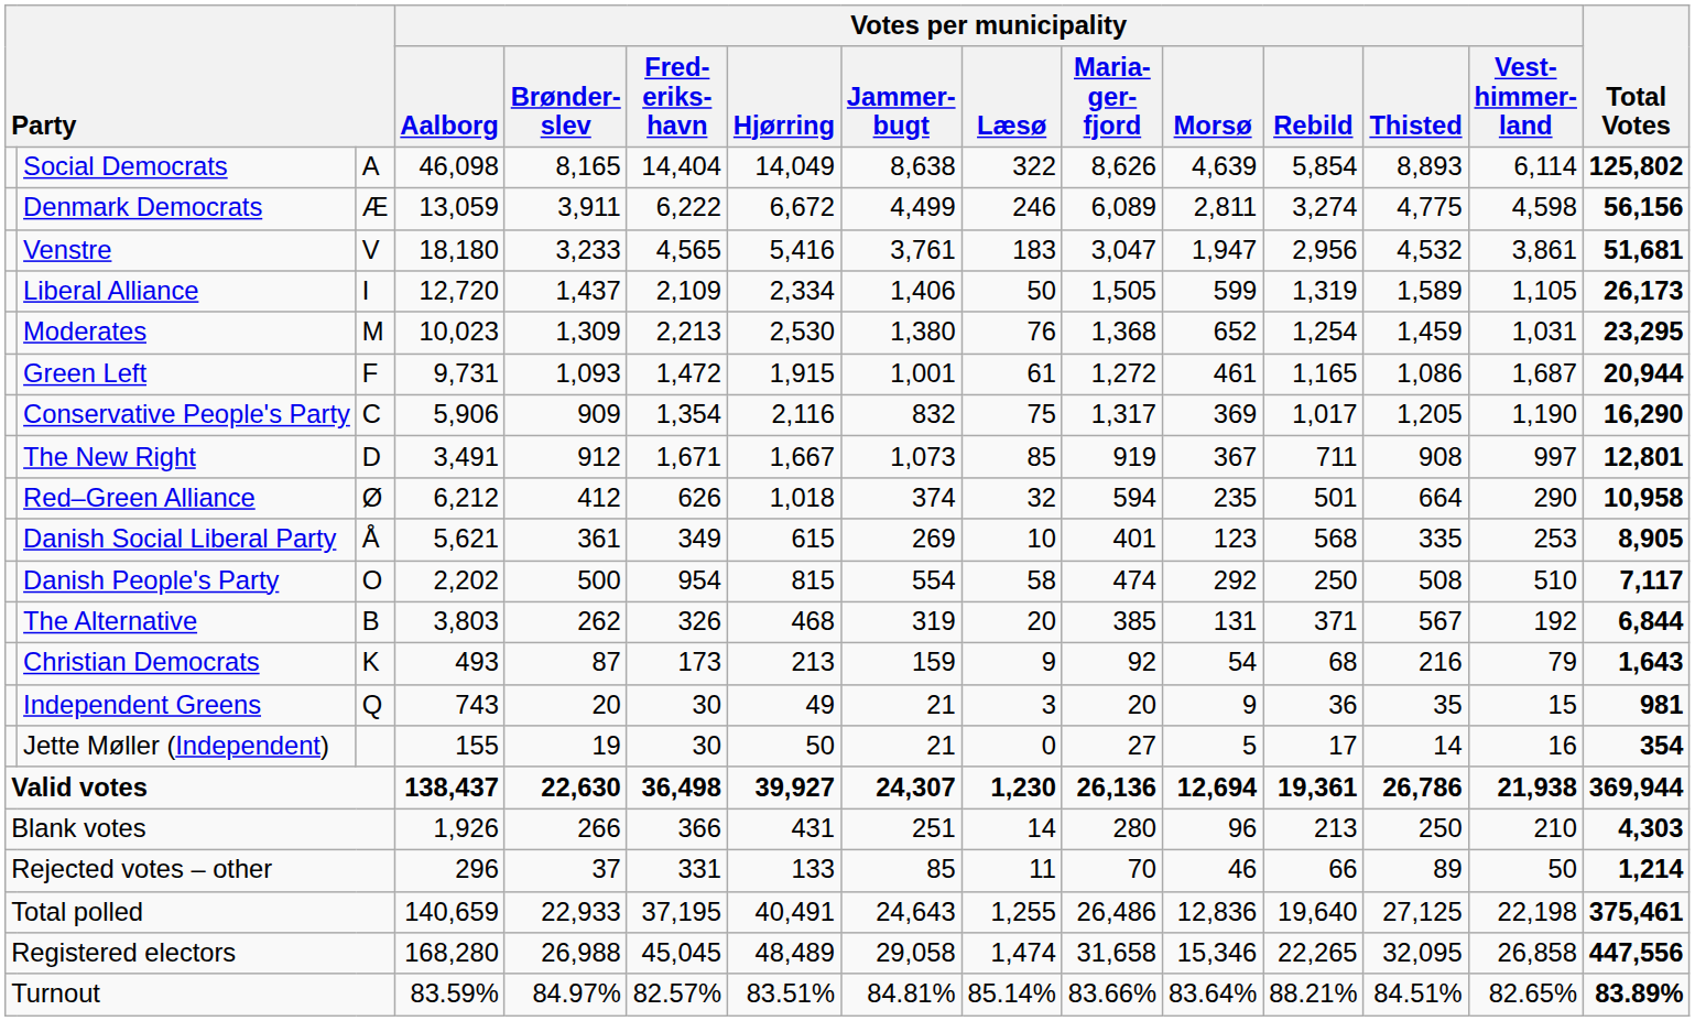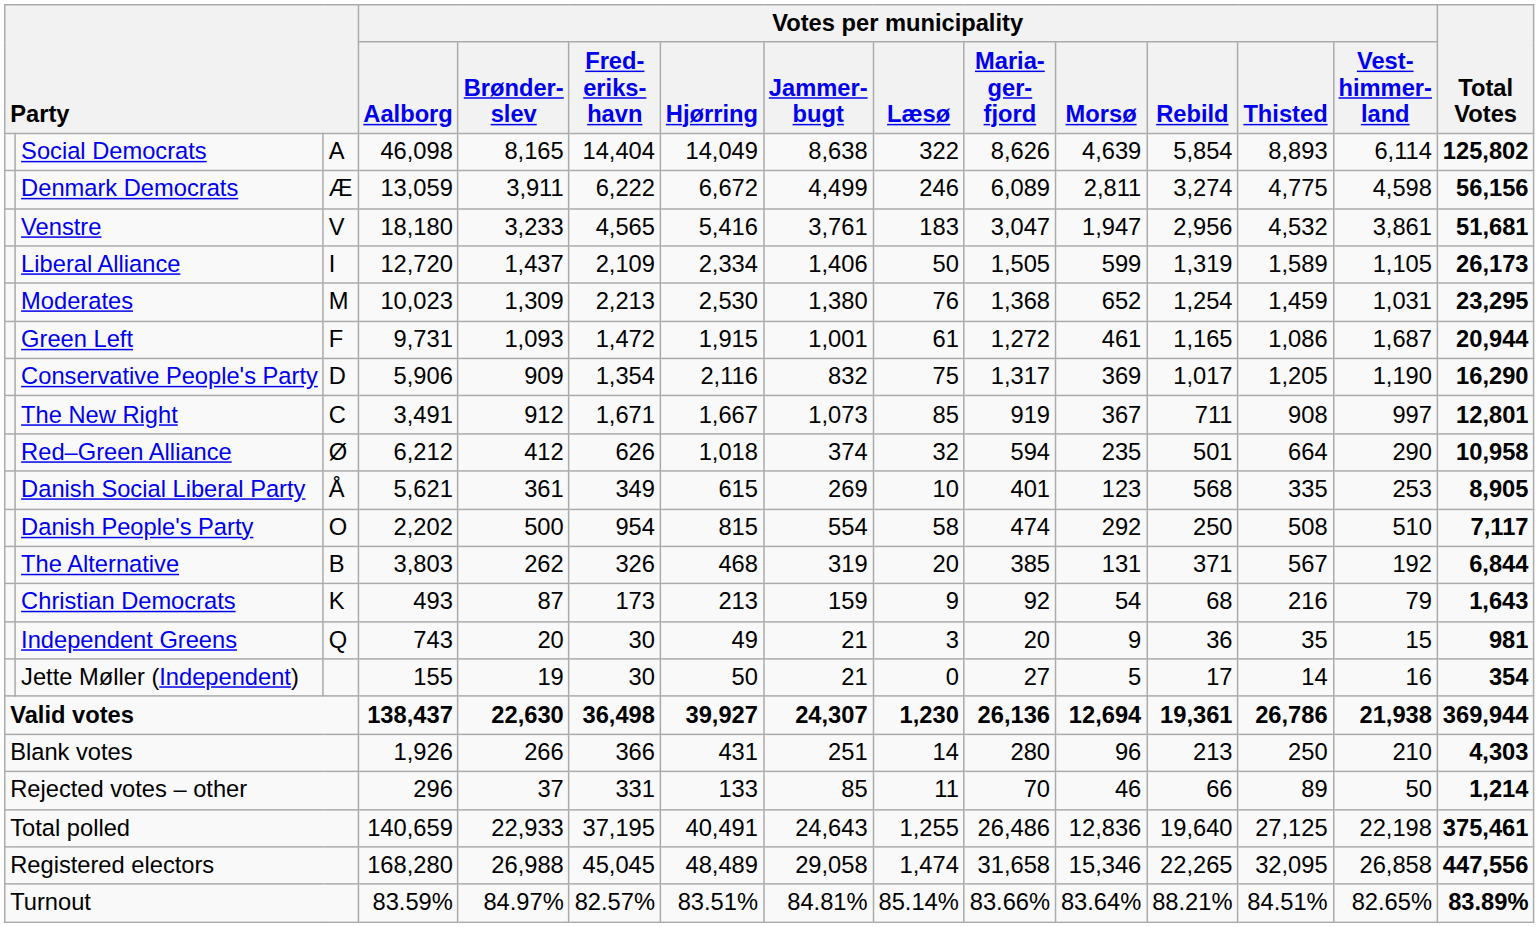Conservative People's Party | column 3: C -> D
The New Right | column 3: D -> C
